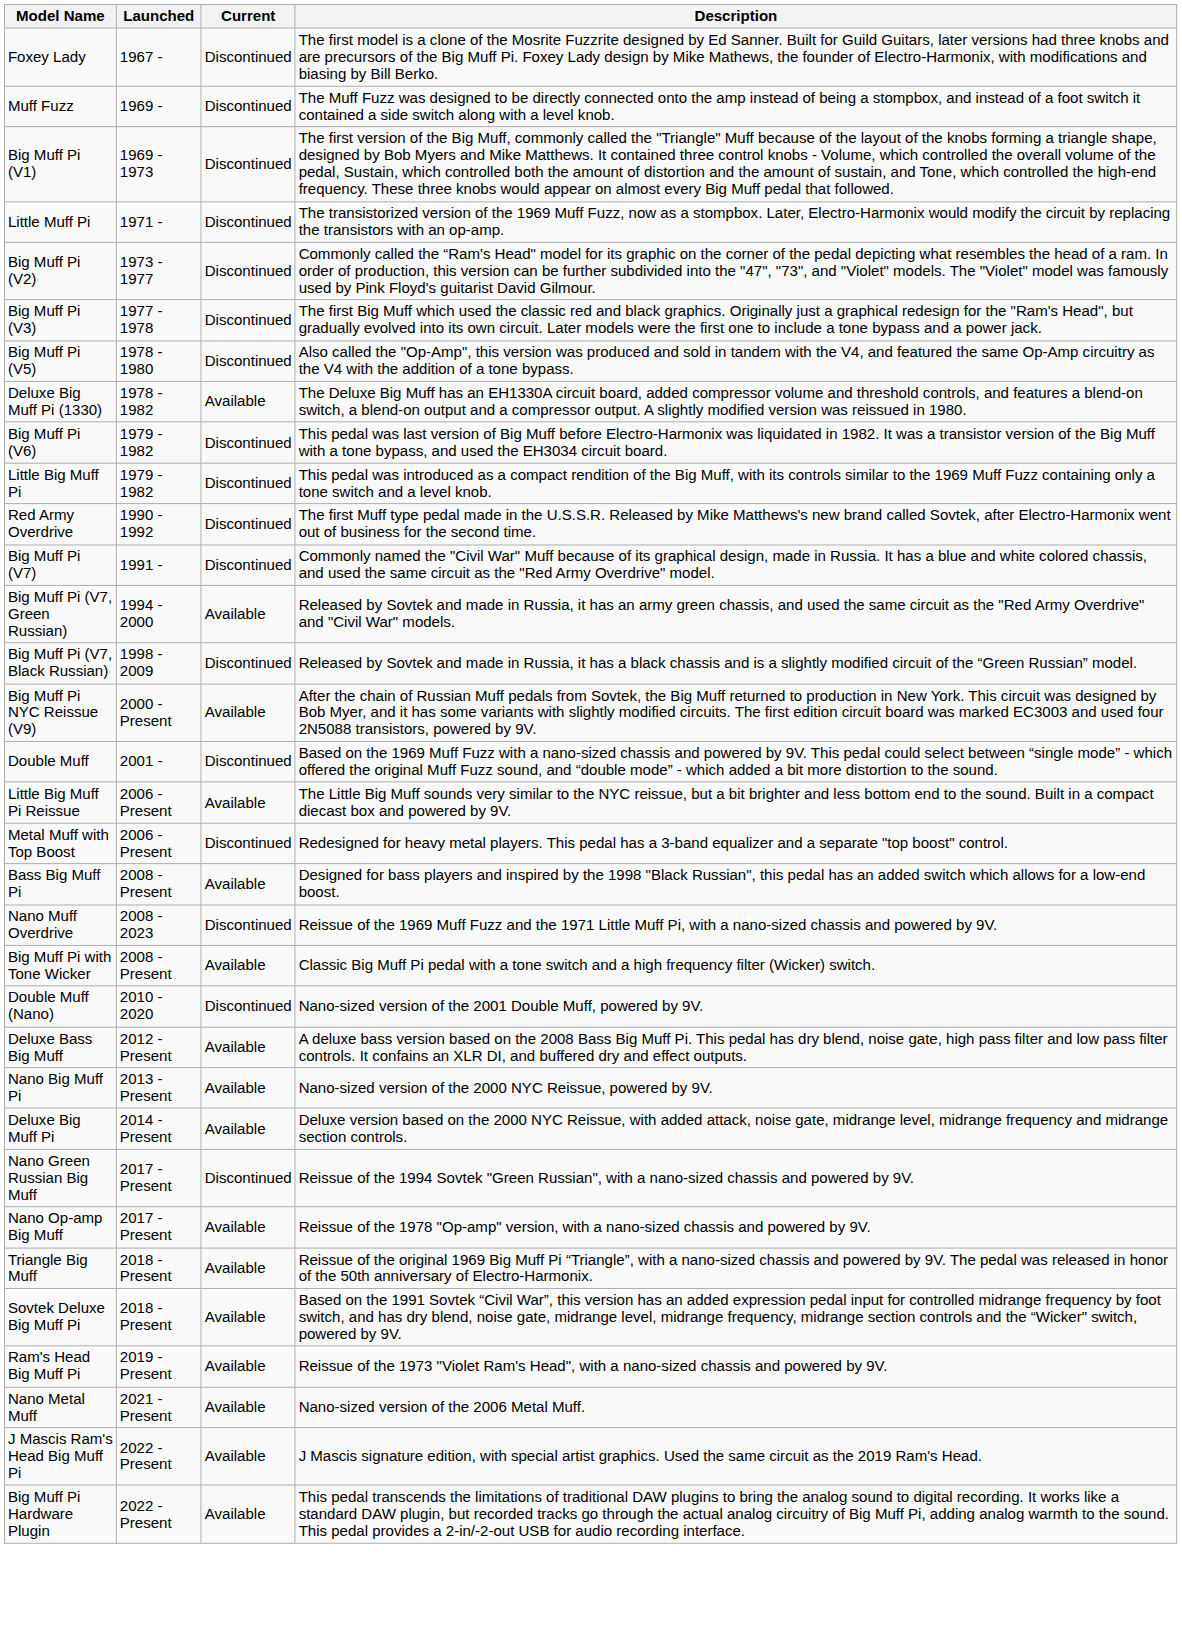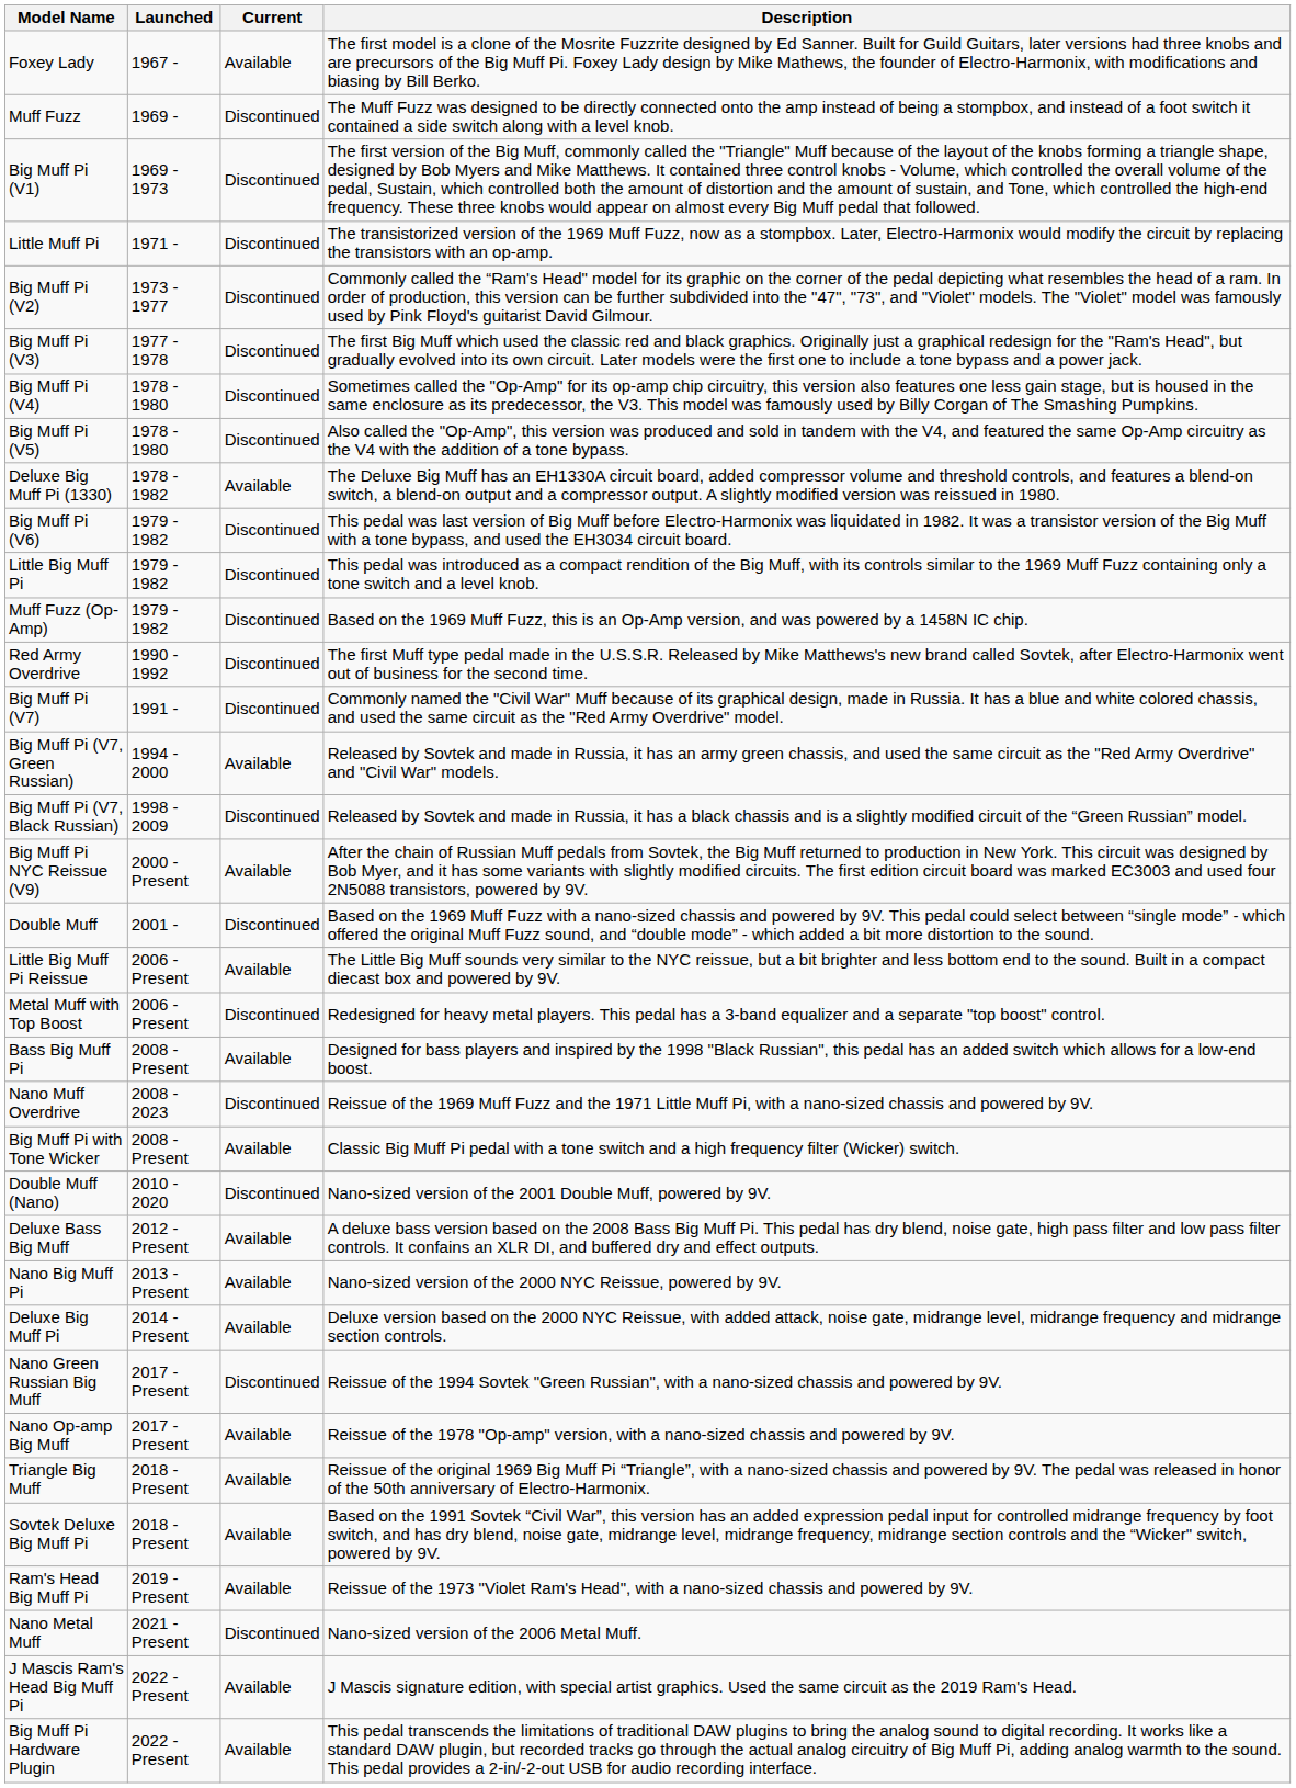Foxey Lady | Current: Discontinued -> Available
+ row: Big Muff Pi (V4) | 1978 - 1980 | Discontinued | Sometimes called the "Op-Amp" for its op-amp chip circuitry, this version also features one less gain stage, but is housed in the same enclosure as its predecessor, the V3. This model was famously used by Billy Corgan of The Smashing Pumpkins.
+ row: Muff Fuzz (Op-Amp) | 1979 - 1982 | Discontinued | Based on the 1969 Muff Fuzz, this is an Op-Amp version, and was powered by a 1458N IC chip.
Nano Metal Muff | Current: Available -> Discontinued
